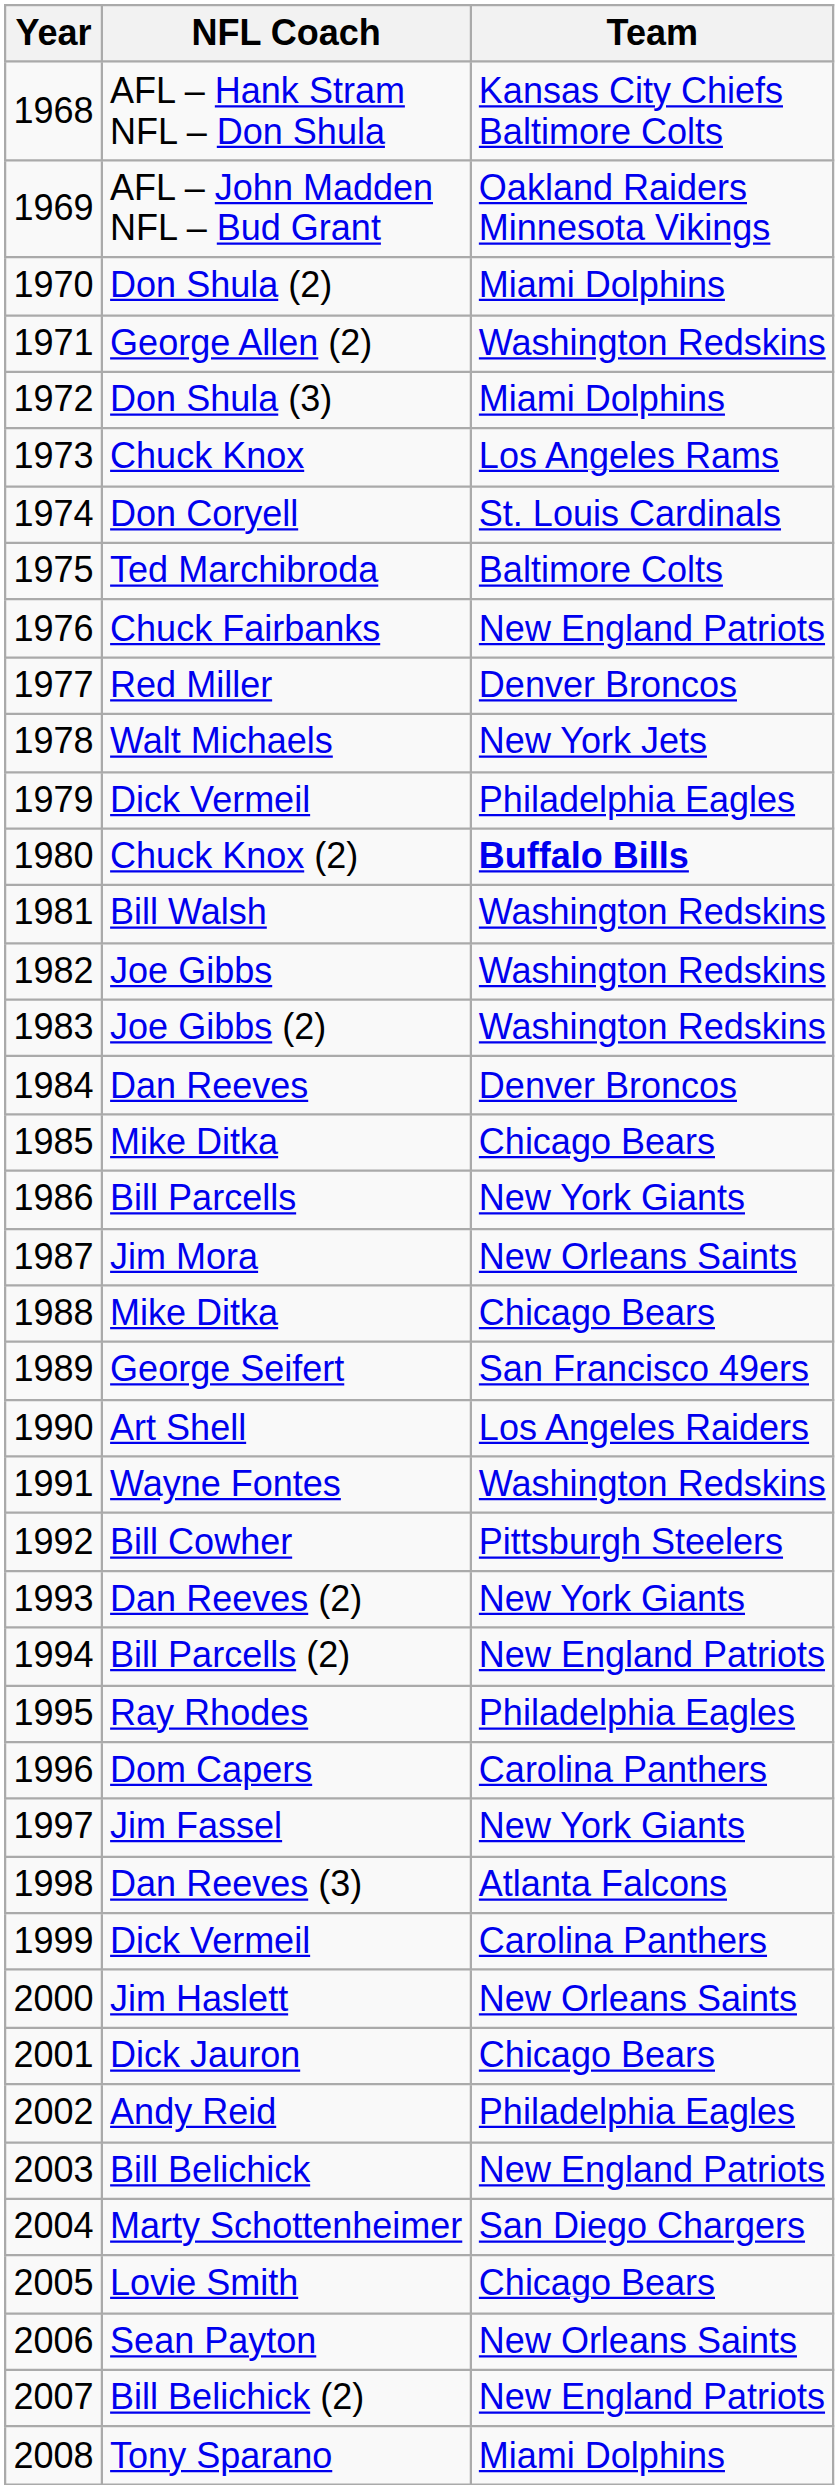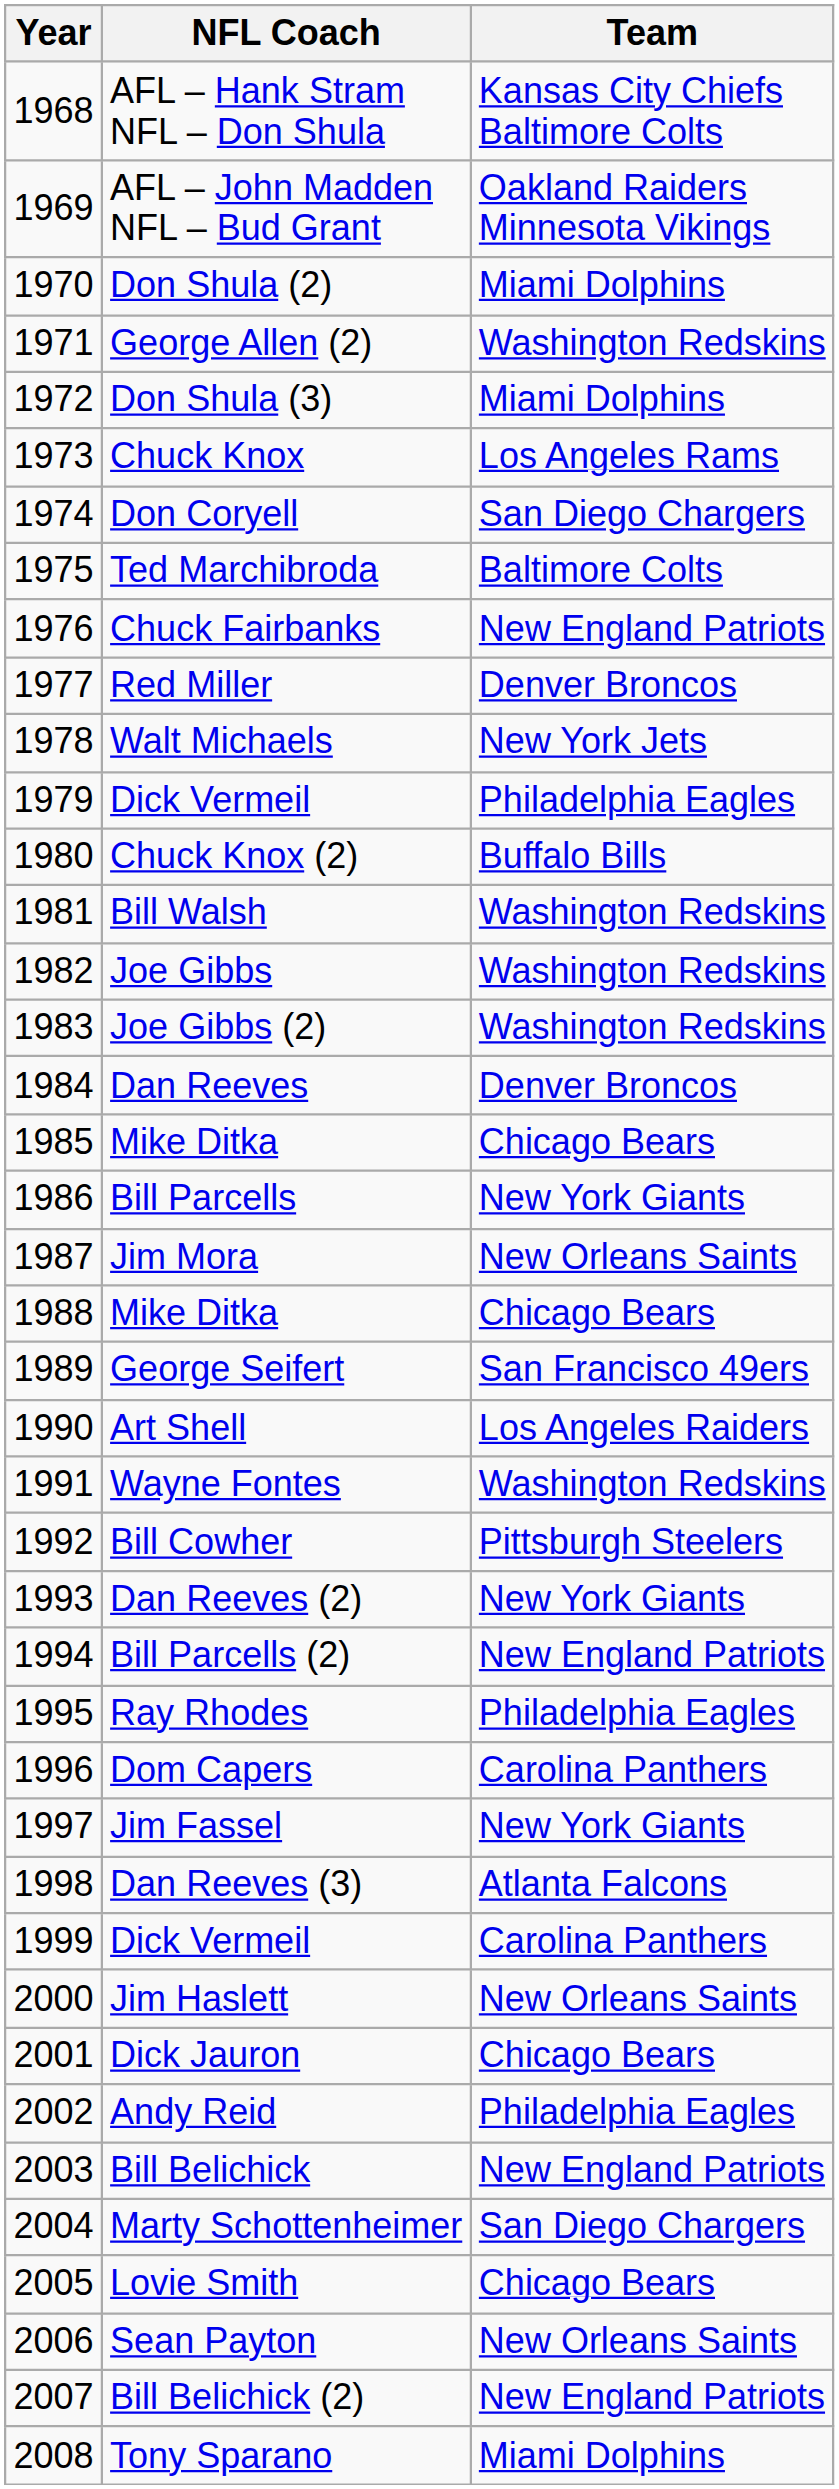Don Coryell | Team: St. Louis Cardinals -> San Diego Chargers
Chuck Knox (2) | Team: bold -> normal
